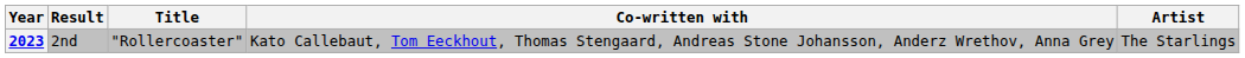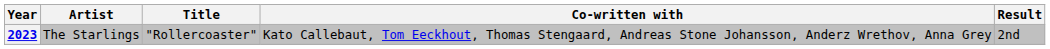columns swapped: Artist <-> Result
